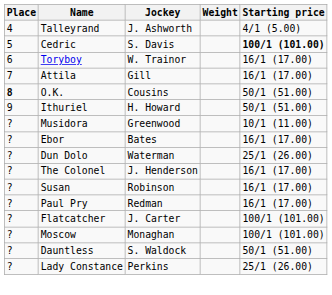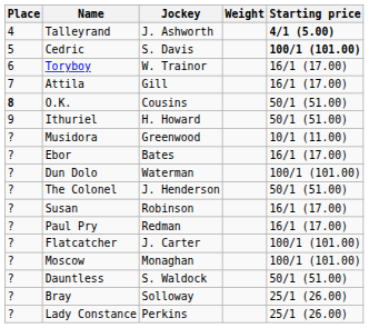Talleyrand | Starting price: normal -> bold
Dun Dolo | Starting price: 25/1 (26.00) -> 100/1 (101.00)
The Colonel | Starting price: 16/1 (17.00) -> 50/1 (51.00)
+ row: ? | Bray | Solloway | 25/1 (26.00)
